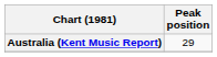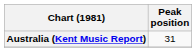Australia (Kent Music Report) | Peak position: 29 -> 31
